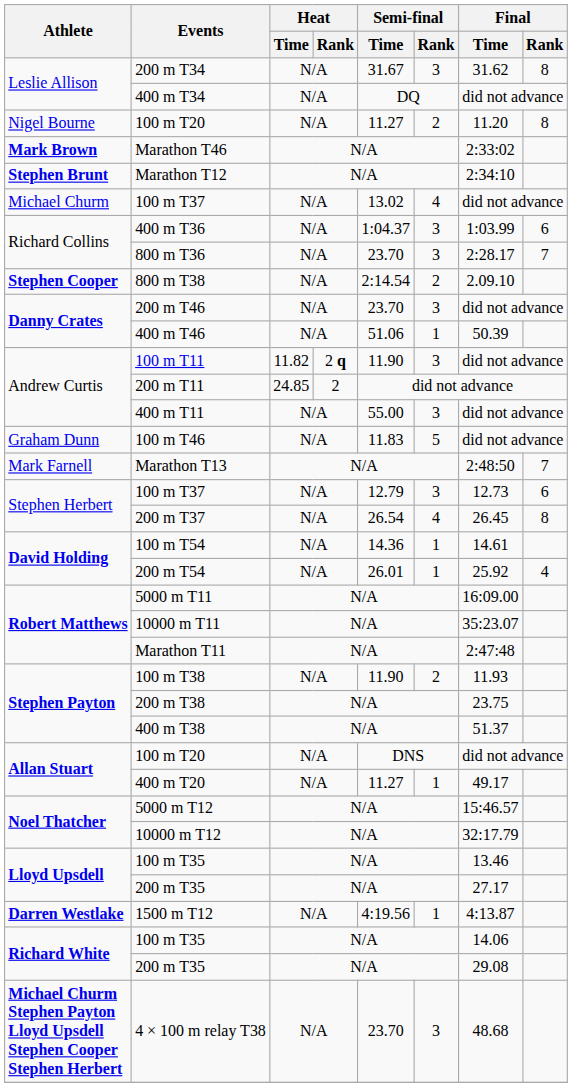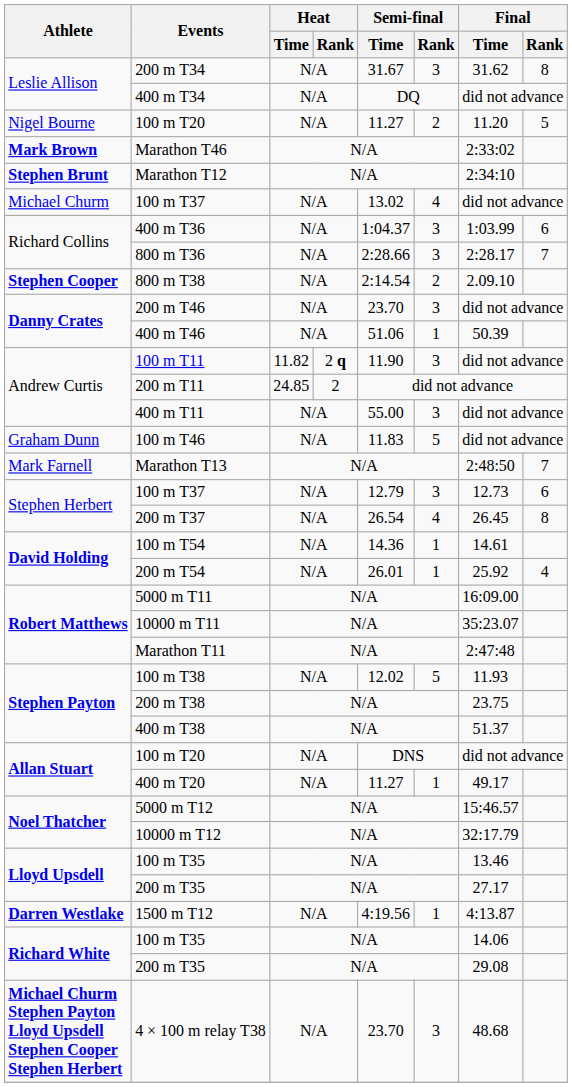Nigel Bourne / 100 m T20 | Final / Rank: 8 -> 5
800 m T36 | Semi-final / Time: 23.70 -> 2:28.66
100 m T38 | Semi-final / Time: 11.90 -> 12.02
100 m T38 | Semi-final / Rank: 2 -> 5
